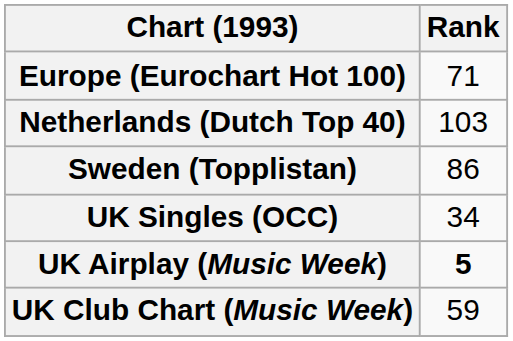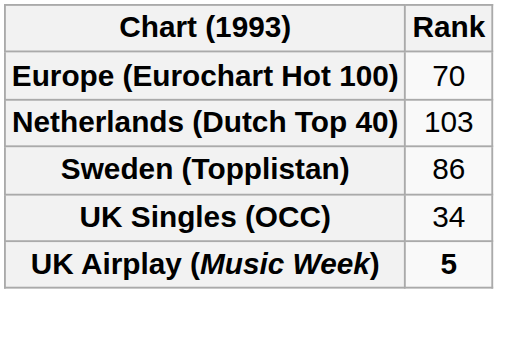Europe (Eurochart Hot 100) | Rank: 71 -> 70
- row: UK Club Chart (Music Week) | 59
